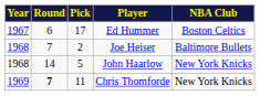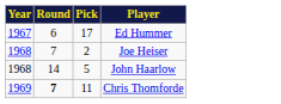- column: NBA Club | Boston Celtics | Baltimore Bullets | New York Knicks | New York Knicks
